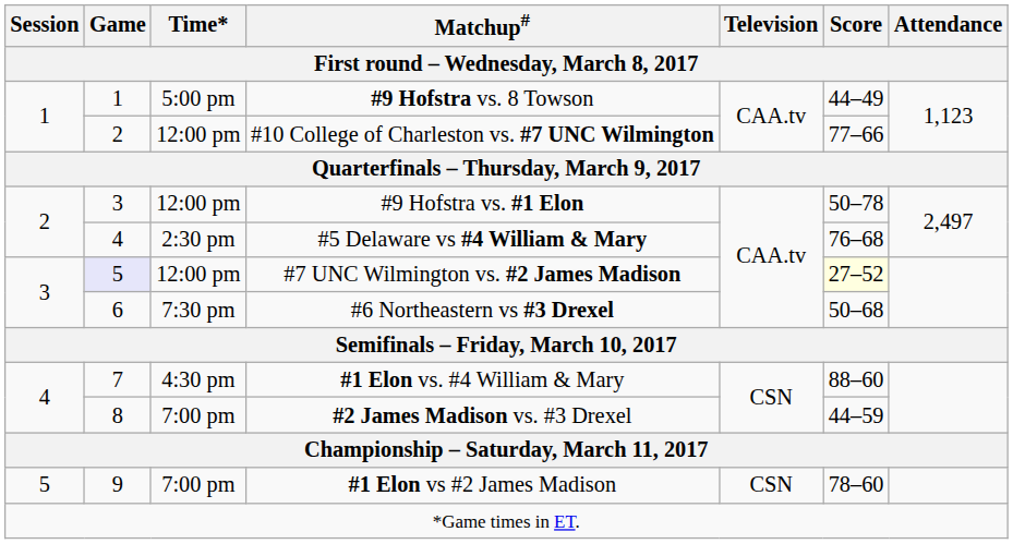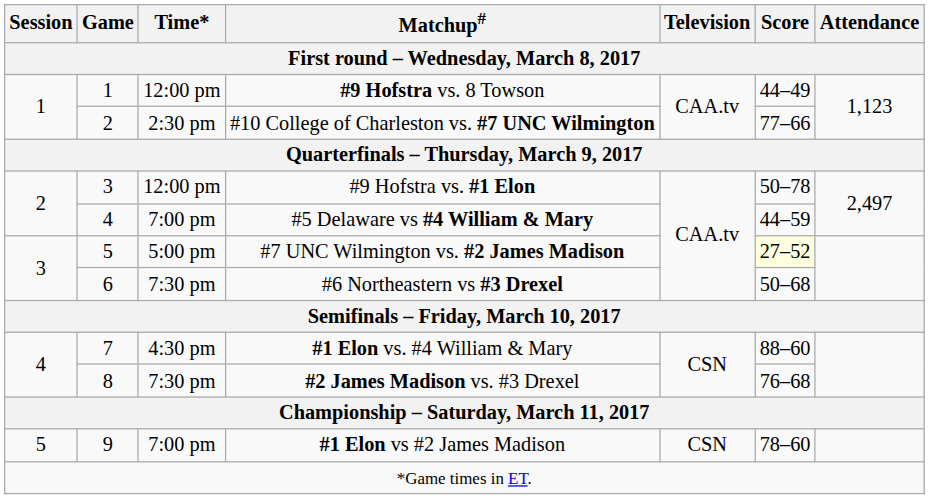#9 Hofstra vs. 8 Towson | Time*: 5:00 pm -> 12:00 pm
#10 College of Charleston vs. #7 UNC Wilmington | Time*: 12:00 pm -> 2:30 pm
#5 Delaware vs #4 William & Mary | Time*: 2:30 pm -> 7:00 pm
#5 Delaware vs #4 William & Mary | Score: 76–68 -> 44–59
#7 UNC Wilmington vs. #2 James Madison | Game: lavender background -> no background
#7 UNC Wilmington vs. #2 James Madison | Time*: 12:00 pm -> 5:00 pm
#2 James Madison vs. #3 Drexel | Time*: 7:00 pm -> 7:30 pm
#2 James Madison vs. #3 Drexel | Score: 44–59 -> 76–68
